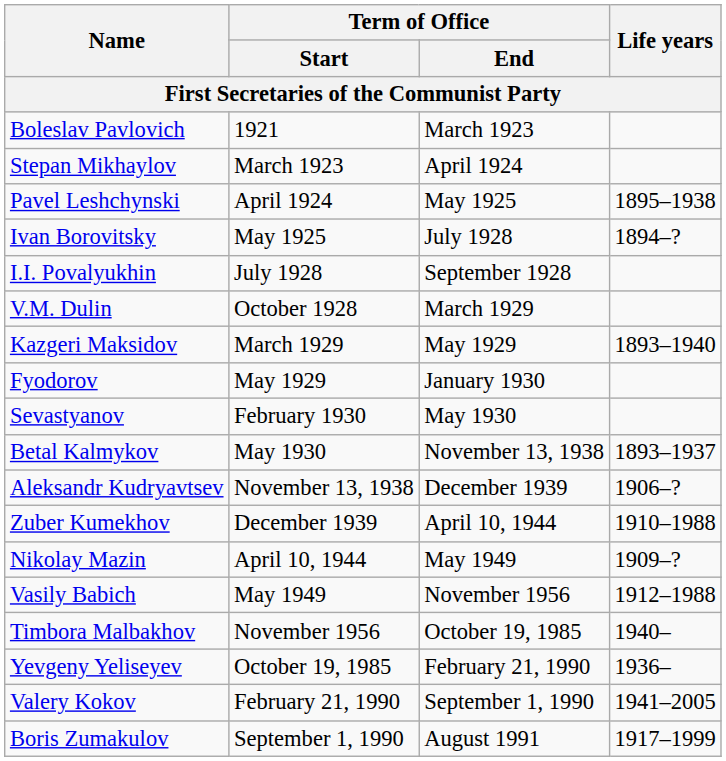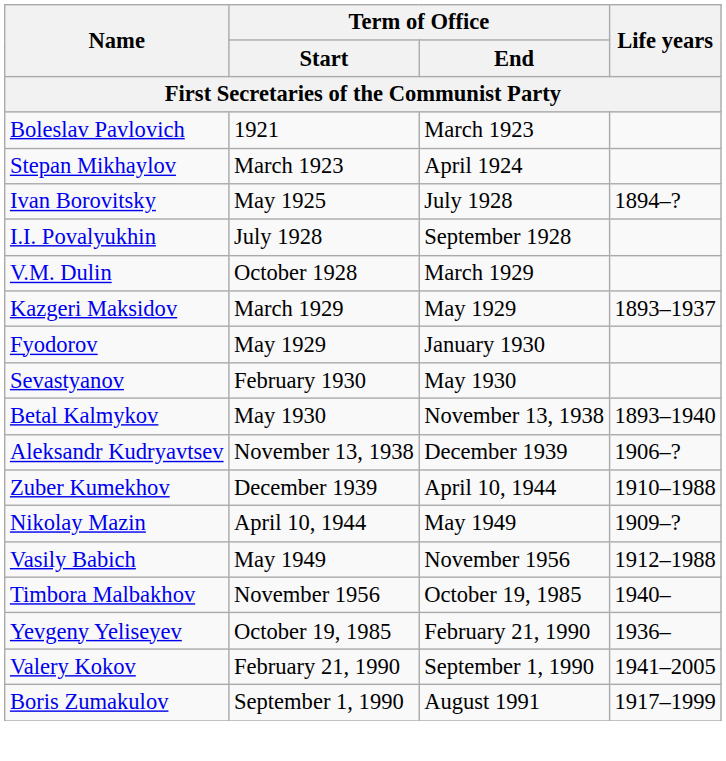- row: Pavel Leshchynski | April 1924 | May 1925 | 1895–1938
Kazgeri Maksidov | Life years: 1893–1940 -> 1893–1937
Betal Kalmykov | Life years: 1893–1937 -> 1893–1940
